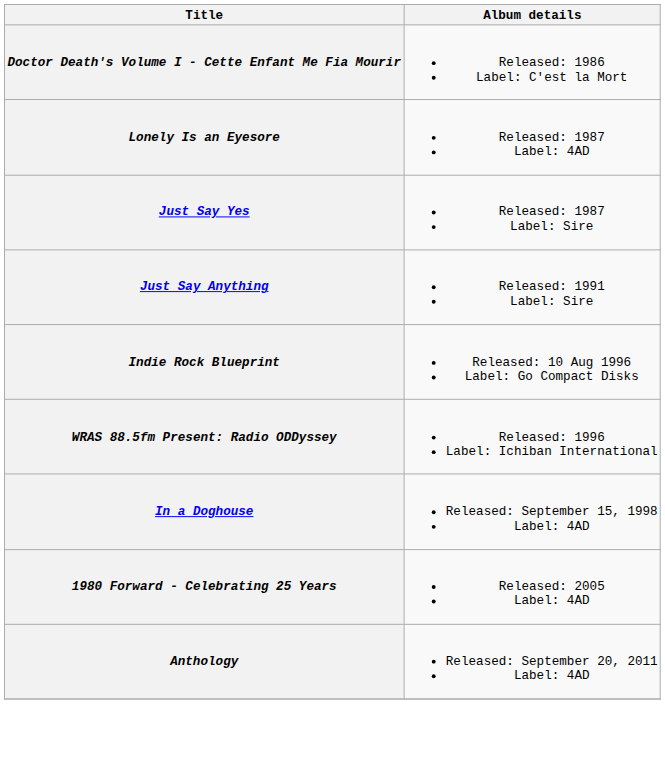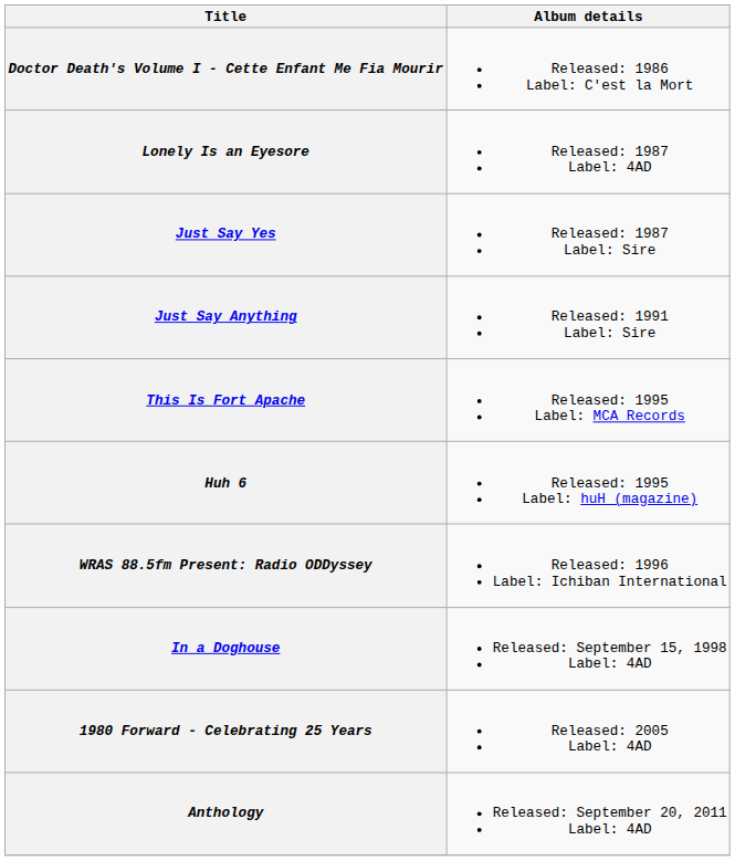+ row: This Is Fort Apache | Released: 1995 Label: MCA Records
+ row: Huh 6 | Released: 1995 Label: huH (magazine)
- row: Indie Rock Blueprint | Released: 10 Aug 1996 Label: Go Compact Disks
